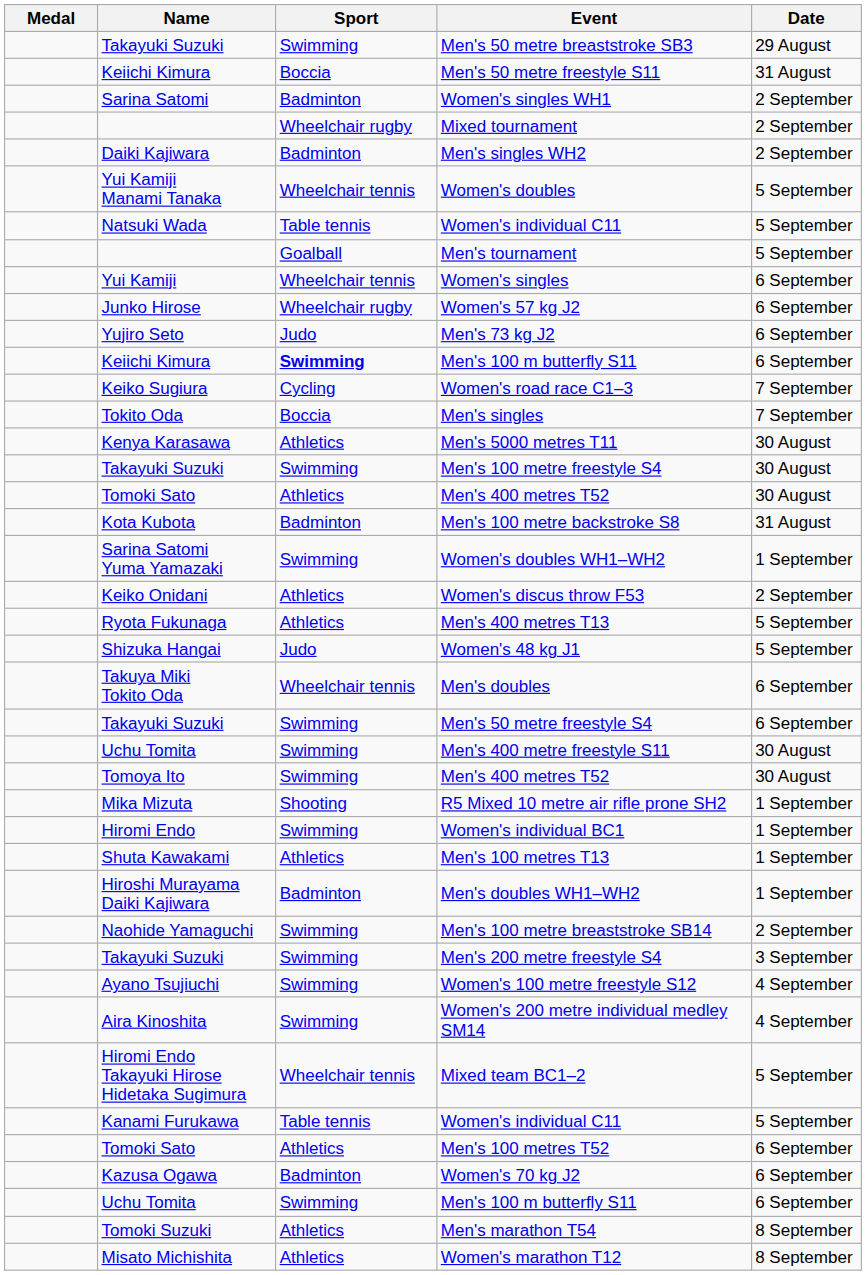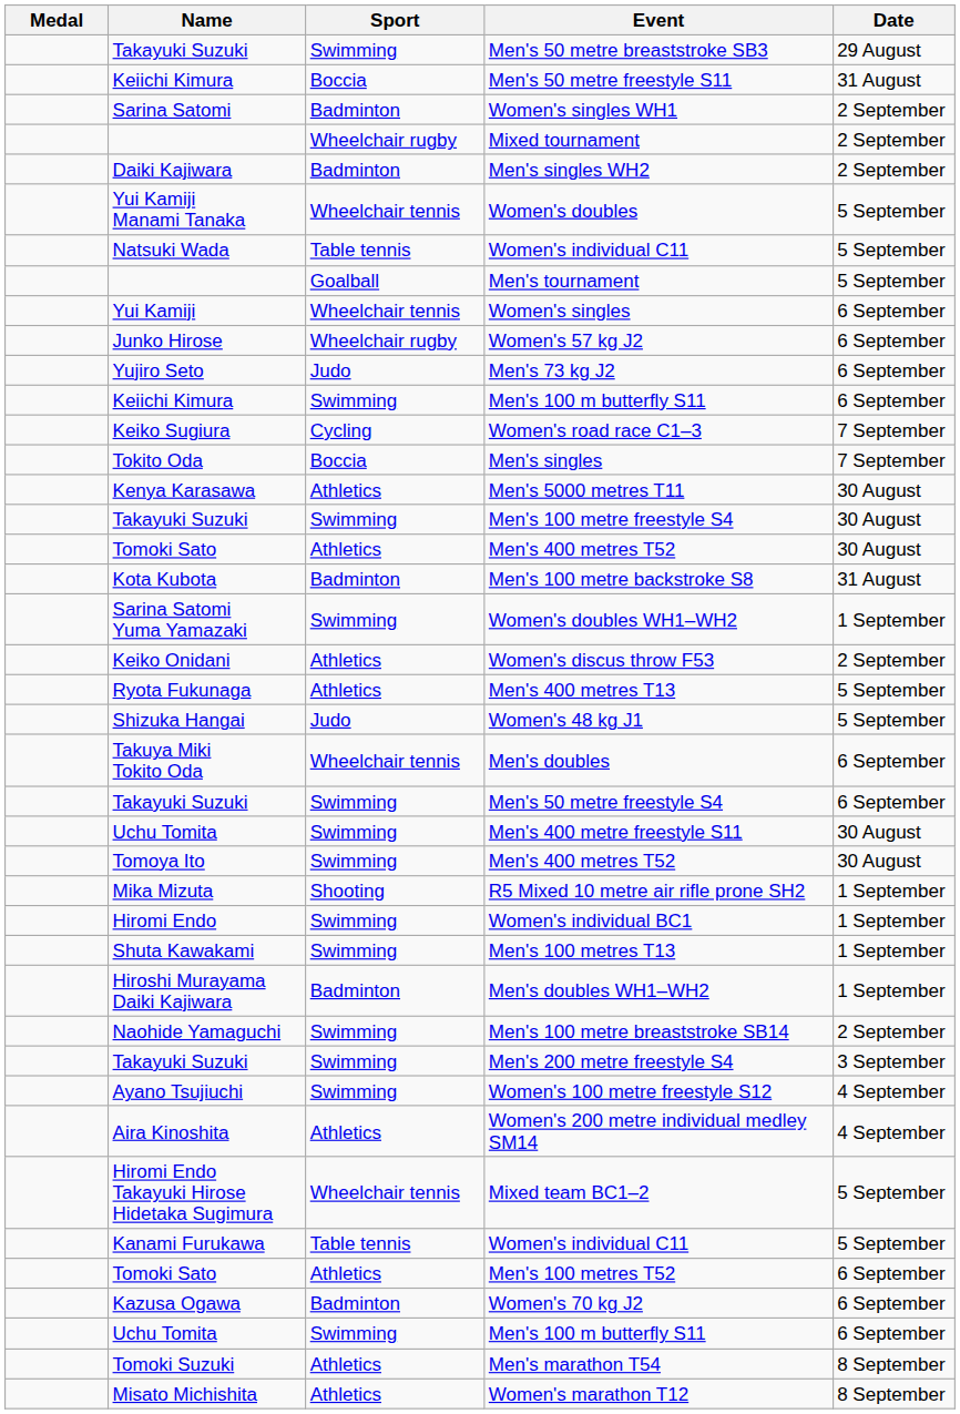Keiichi Kimura / Men's 100 m butterfly S11 | Sport: bold -> normal
Men's 100 metres T13 | Sport: Athletics -> Swimming
Women's 200 metre individual medley SM14 | Sport: Swimming -> Athletics
